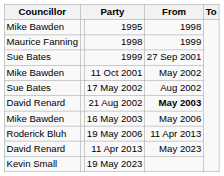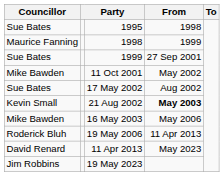1995 | Councillor: Mike Bawden -> Sue Bates
21 Aug 2002 | Councillor: David Renard -> Kevin Small
19 May 2023 | Councillor: Kevin Small -> Jim Robbins
